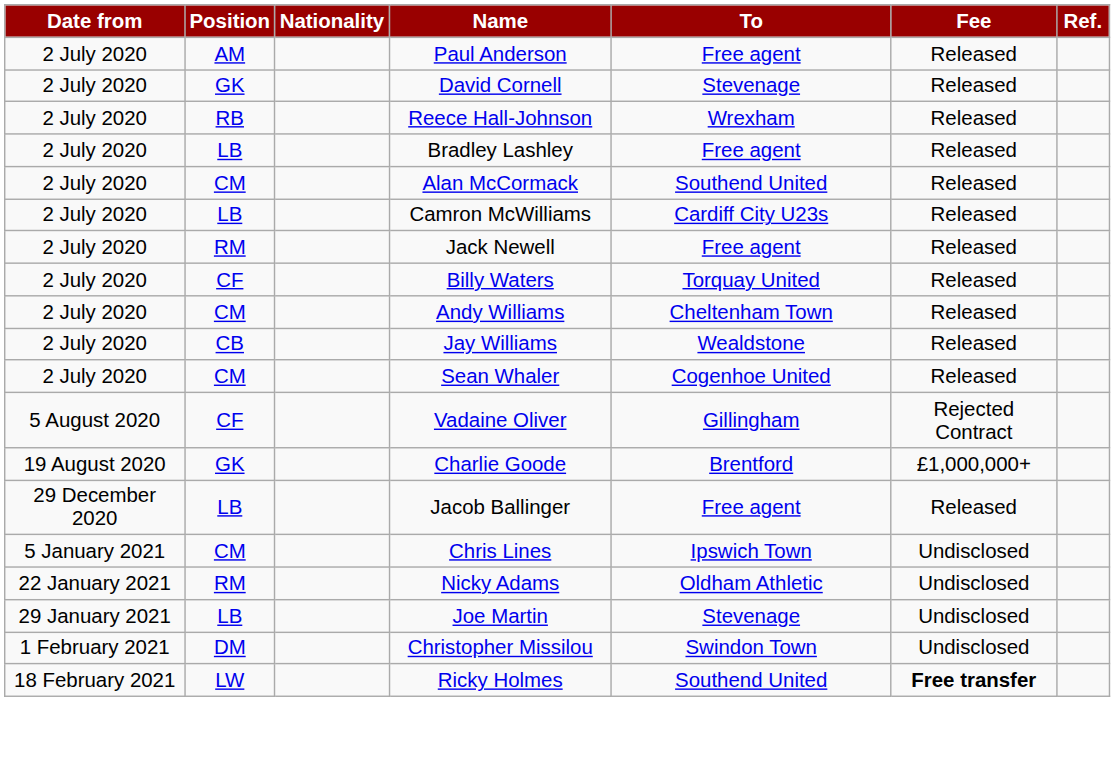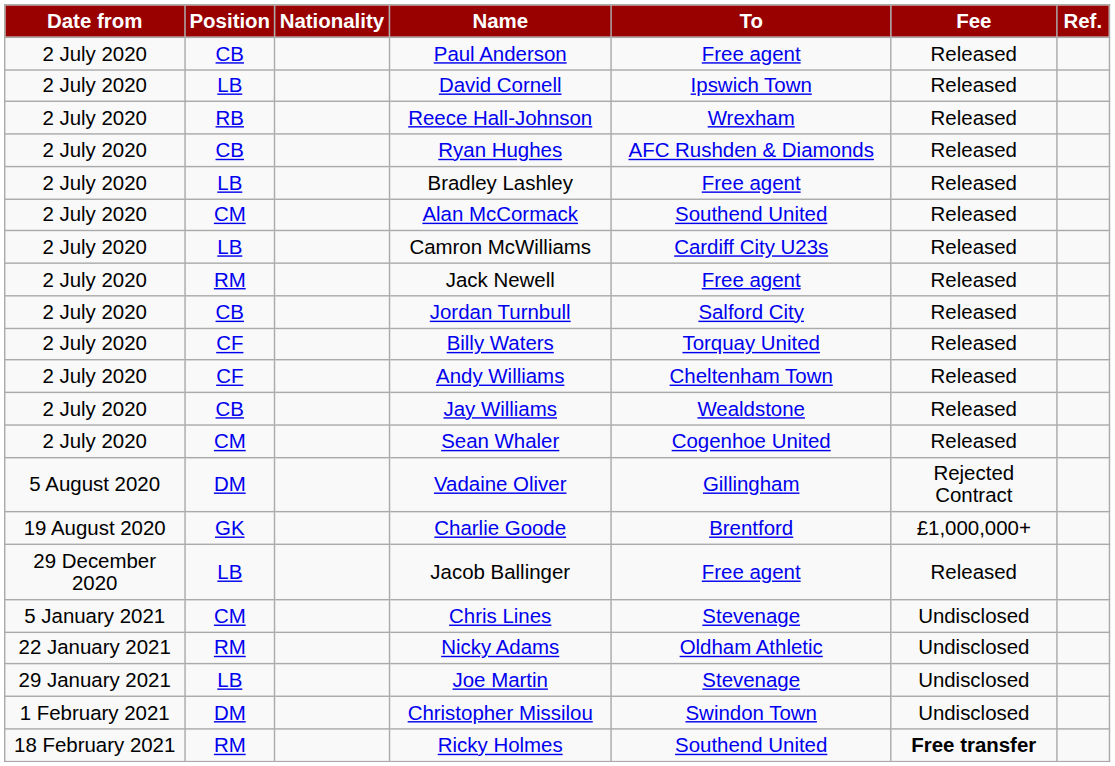Paul Anderson | Position: AM -> CB
David Cornell | Position: GK -> LB
David Cornell | To: Stevenage -> Ipswich Town
+ row: 2 July 2020 | CB | Ryan Hughes | AFC Rushden & Diamonds | Released
+ row: 2 July 2020 | CB | Jordan Turnbull | Salford City | Released
Andy Williams | Position: CM -> CF
Vadaine Oliver | Position: CF -> DM
Chris Lines | To: Ipswich Town -> Stevenage
Ricky Holmes | Position: LW -> RM
